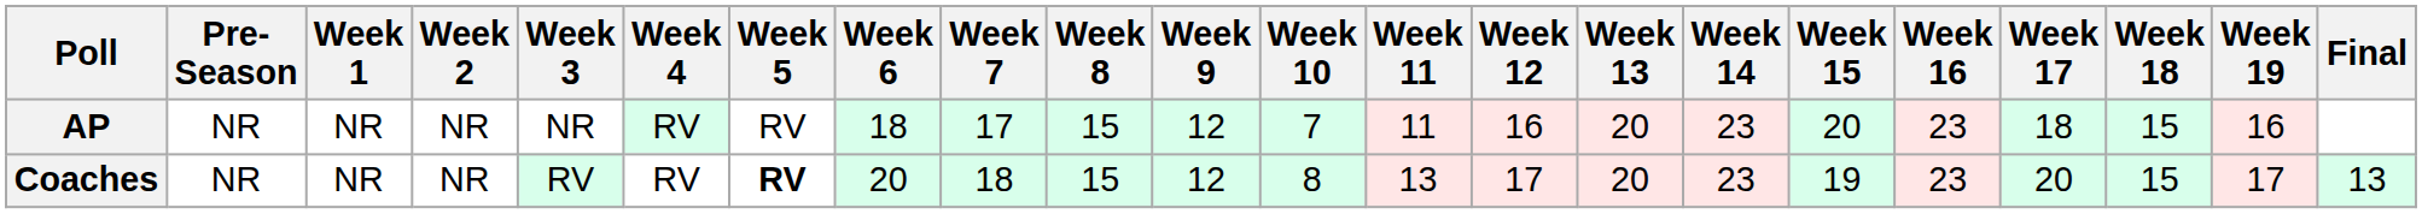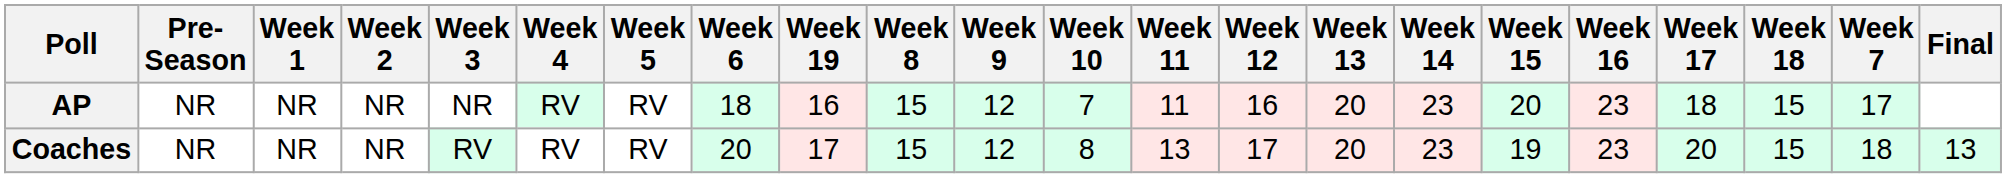columns swapped: Week 7 <-> Week 19
Coaches | Week 5: bold -> normal
